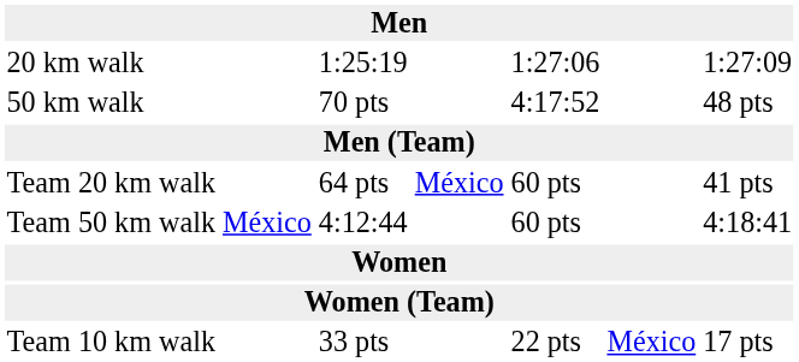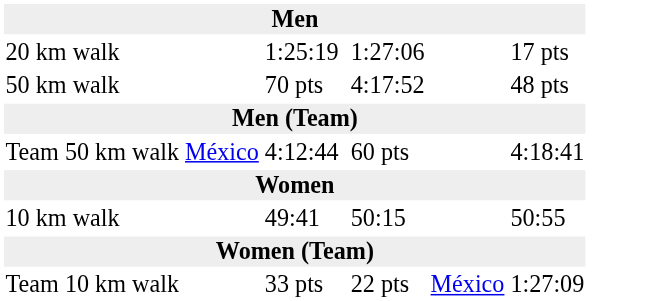20 km walk | column 7: 1:27:09 -> 17 pts
- row: Team 20 km walk | 64 pts | México | 60 pts | 41 pts
+ row: 10 km walk | 49:41 | 50:15 | 50:55
Team 10 km walk | column 7: 17 pts -> 1:27:09
